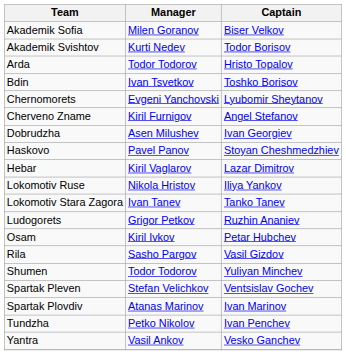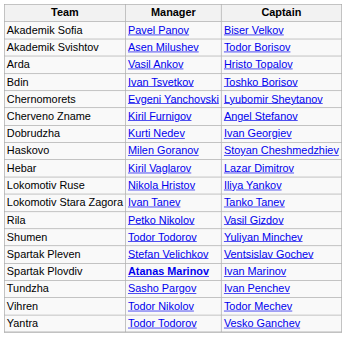Akademik Sofia | Manager: Milen Goranov -> Pavel Panov
Akademik Svishtov | Manager: Kurti Nedev -> Asen Milushev
Arda | Manager: Todor Todorov -> Vasil Ankov
Dobrudzha | Manager: Asen Milushev -> Kurti Nedev
Haskovo | Manager: Pavel Panov -> Milen Goranov
- row: Ludogorets | Grigor Petkov | Ruzhin Ananiev
- row: Osam | Kiril Ivkov | Petar Hubchev
Rila | Manager: Sasho Pargov -> Petko Nikolov
Spartak Plovdiv | Manager: normal -> bold
Tundzha | Manager: Petko Nikolov -> Sasho Pargov
+ row: Vihren | Todor Nikolov | Todor Mechev
Yantra | Manager: Vasil Ankov -> Todor Todorov
